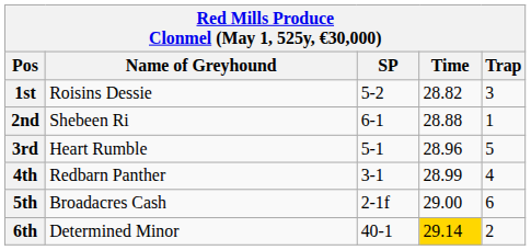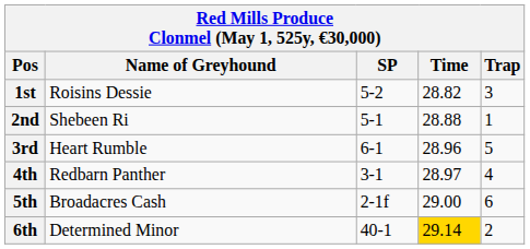2nd | SP: 6-1 -> 5-1
3rd | SP: 5-1 -> 6-1
4th | Time: 28.99 -> 28.97
